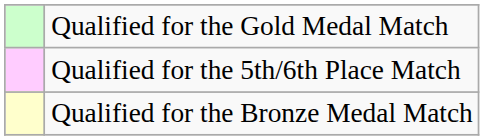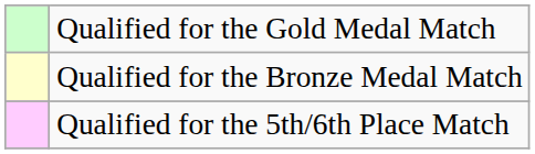rows swapped: Qualified for the Bronze Medal Match <-> Qualified for the 5th/6th Place Match
